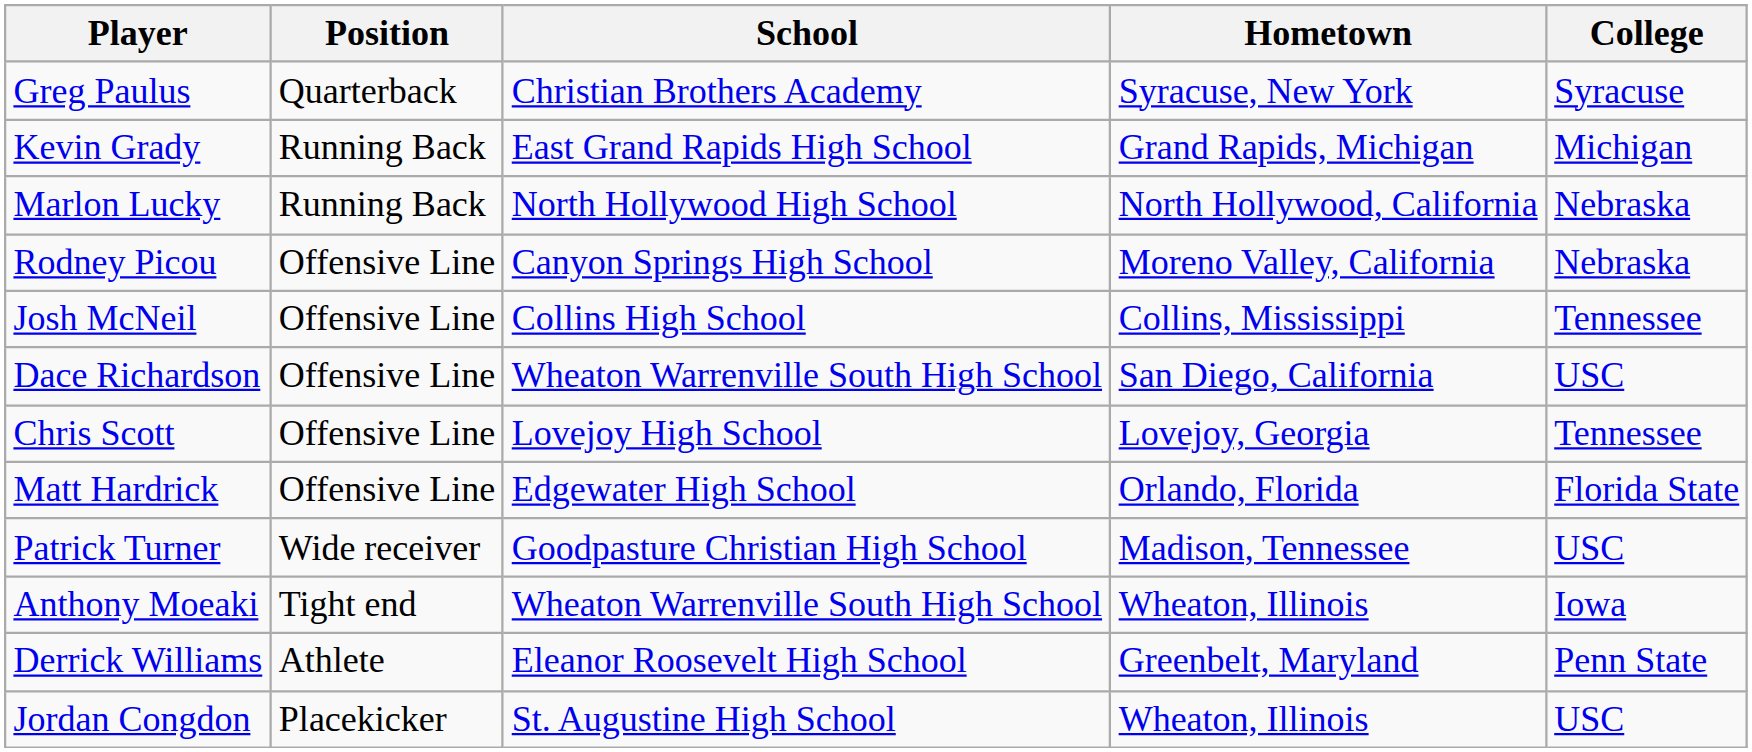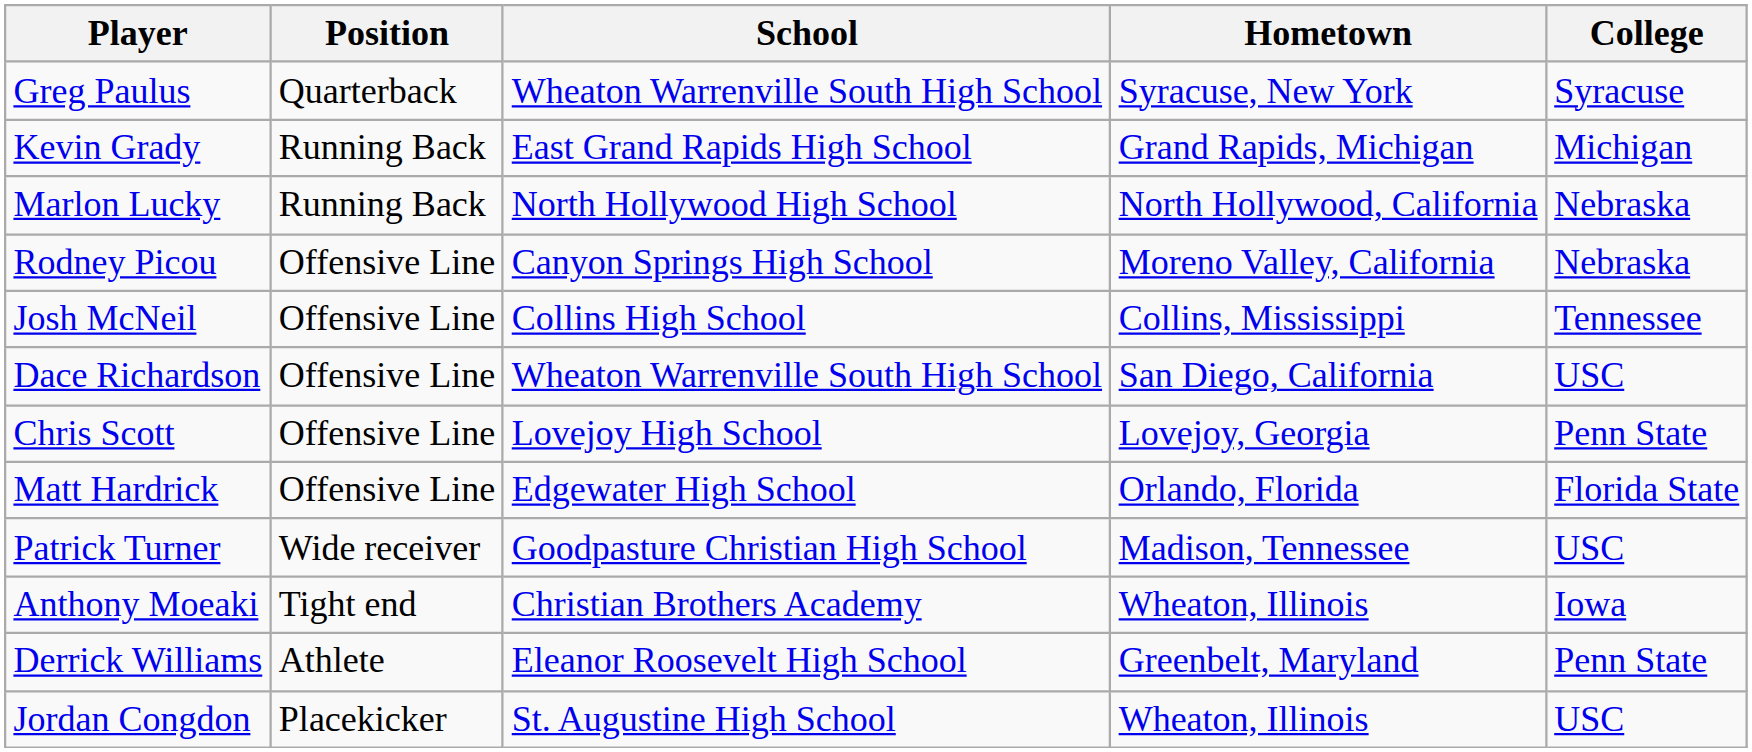Greg Paulus | School: Christian Brothers Academy -> Wheaton Warrenville South High School
Chris Scott | College: Tennessee -> Penn State
Anthony Moeaki | School: Wheaton Warrenville South High School -> Christian Brothers Academy
